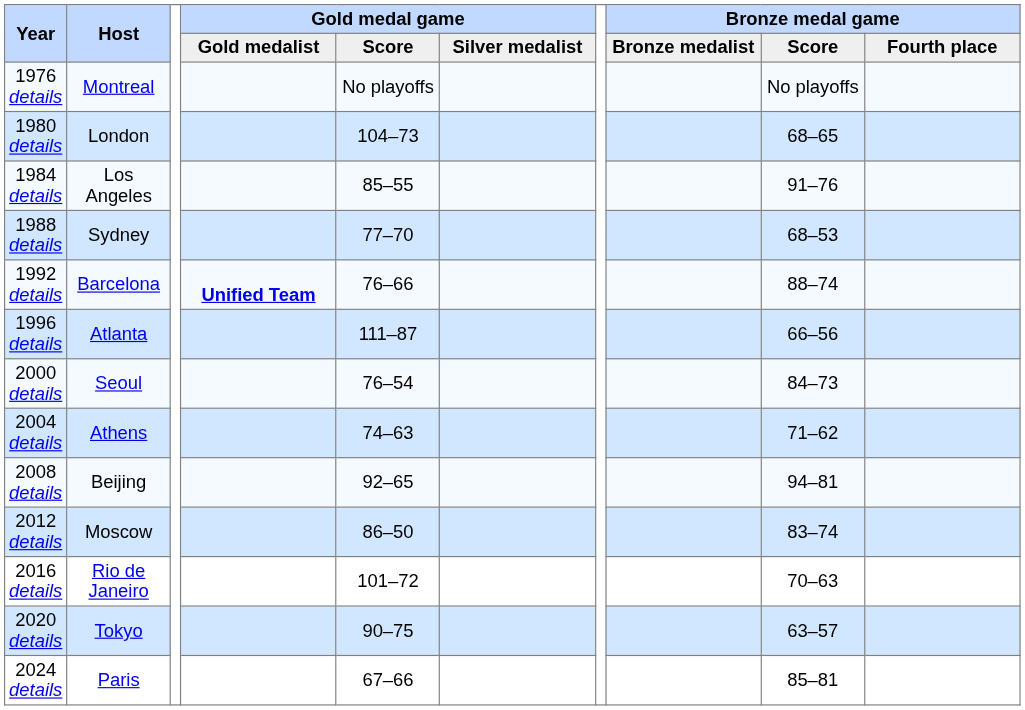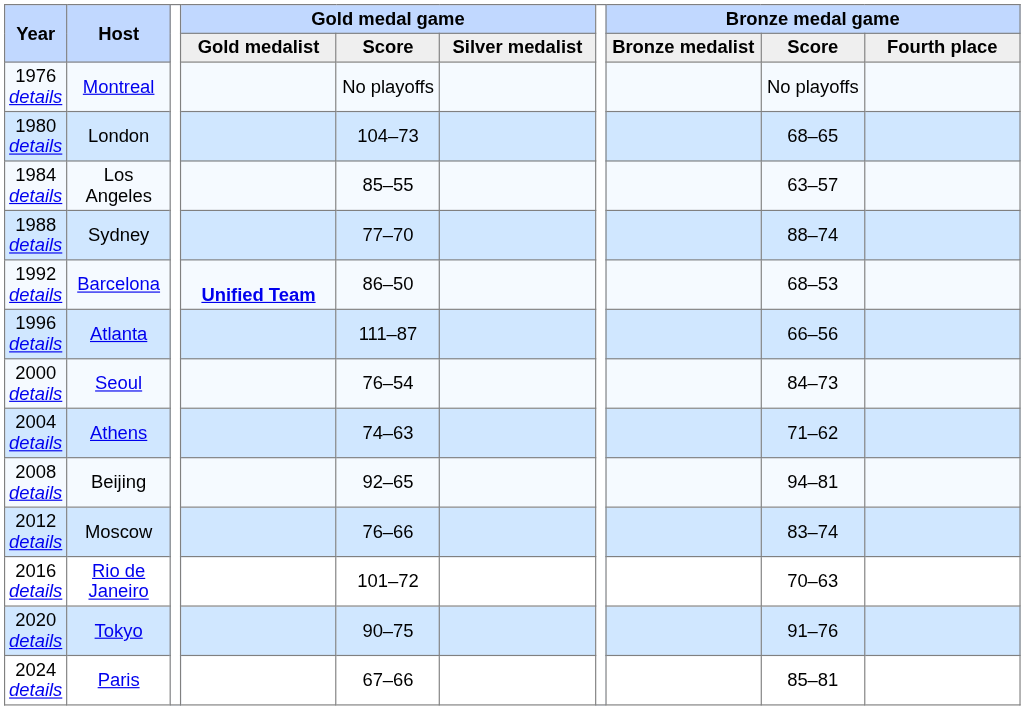1984 details | Bronze medal game / Score: 91–76 -> 63–57
1988 details | Bronze medal game / Score: 68–53 -> 88–74
1992 details | Gold medal game / Score: 76–66 -> 86–50
1992 details | Bronze medal game / Score: 88–74 -> 68–53
2012 details | Gold medal game / Score: 86–50 -> 76–66
2020 details | Bronze medal game / Score: 63–57 -> 91–76
